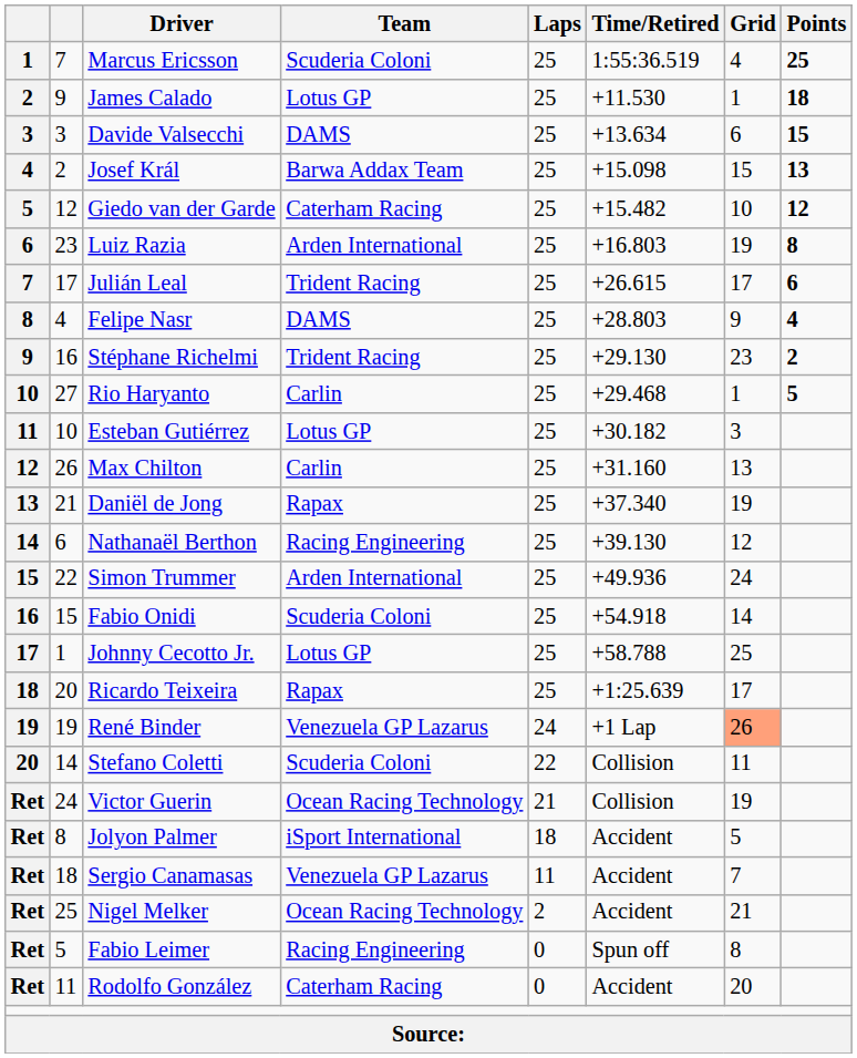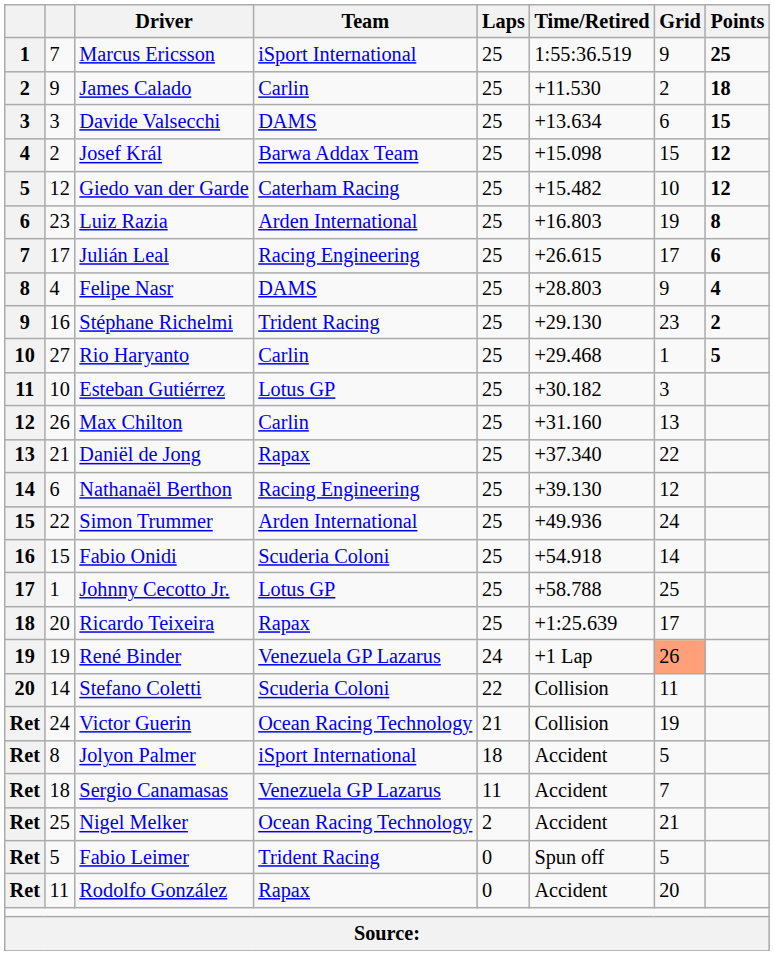Marcus Ericsson | Team: Scuderia Coloni -> iSport International
Marcus Ericsson | Grid: 4 -> 9
James Calado | Team: Lotus GP -> Carlin
James Calado | Grid: 1 -> 2
Josef Král | Points: 13 -> 12
Julián Leal | Team: Trident Racing -> Racing Engineering
Daniël de Jong | Grid: 19 -> 22
Fabio Leimer | Team: Racing Engineering -> Trident Racing
Fabio Leimer | Grid: 8 -> 5
Rodolfo González | Team: Caterham Racing -> Rapax
